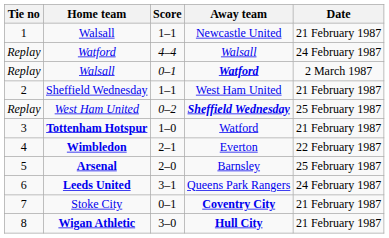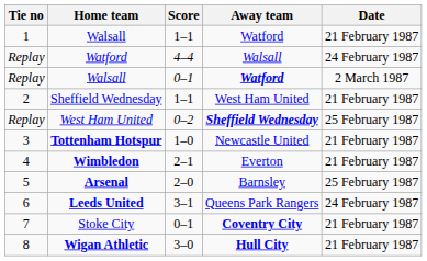1 / Walsall | Away team: Newcastle United -> Watford
Tottenham Hotspur | Away team: Watford -> Newcastle United
Wimbledon | Date: 22 February 1987 -> 21 February 1987
